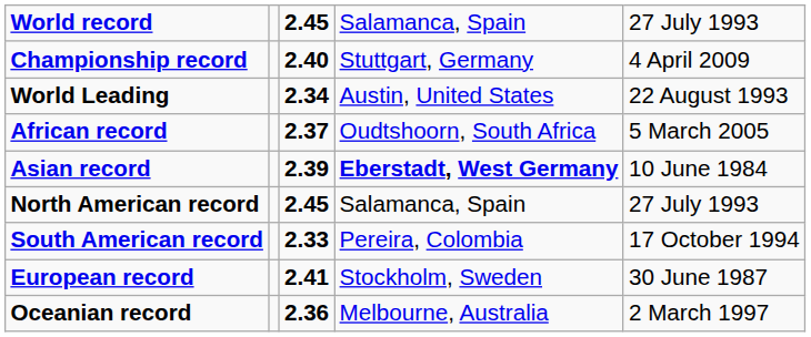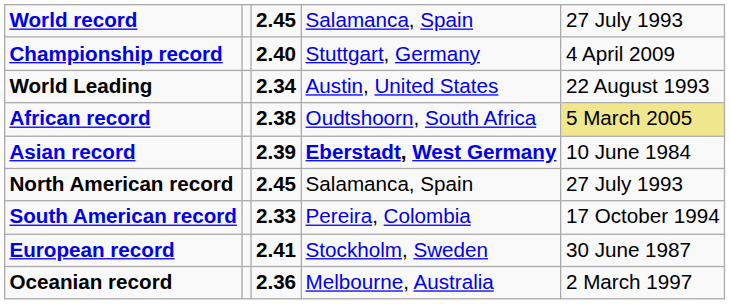African record | column 3: 2.37 -> 2.38
African record | column 5: no background -> khaki background
